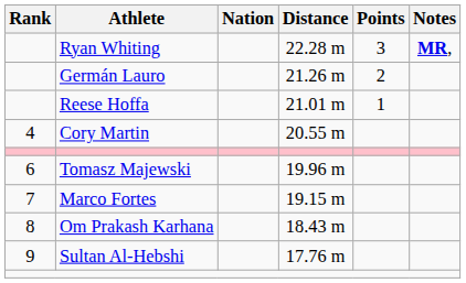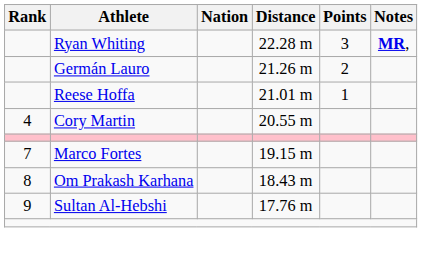- row: 6 | Tomasz Majewski | 19.96 m
